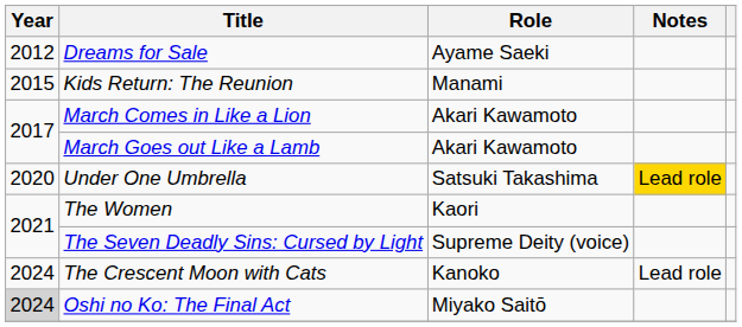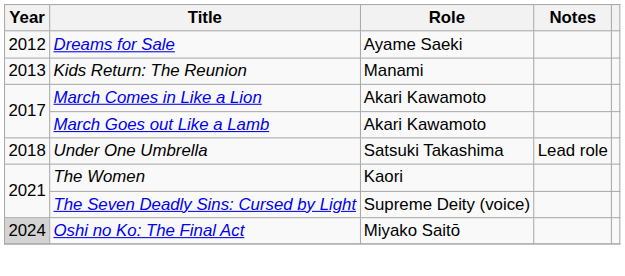Kids Return: The Reunion | Year: 2015 -> 2013
Under One Umbrella | Year: 2020 -> 2018
Under One Umbrella | Notes: gold background -> no background
- row: 2024 | The Crescent Moon with Cats | Kanoko | Lead role
